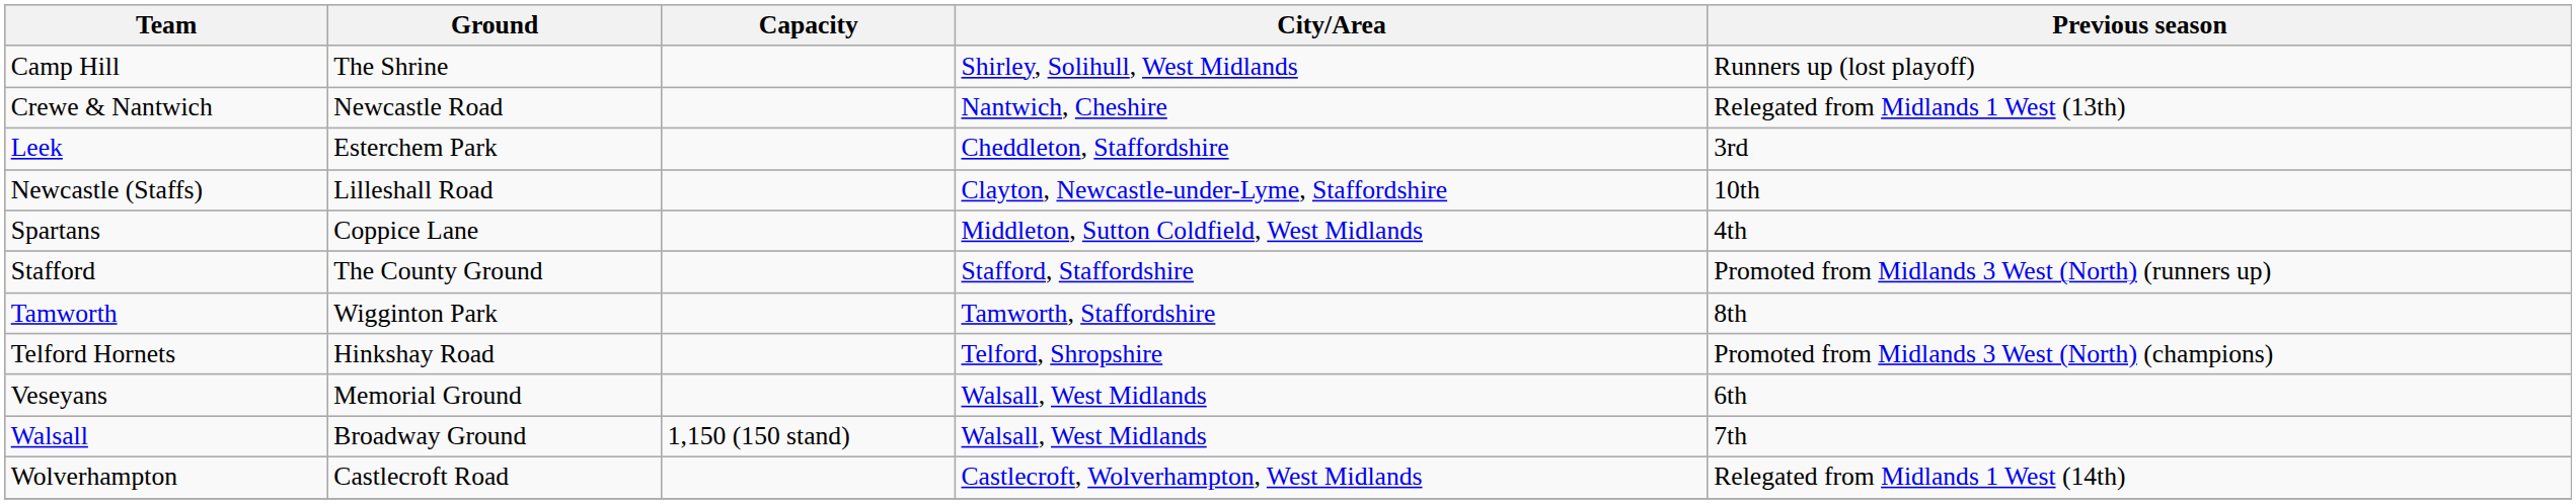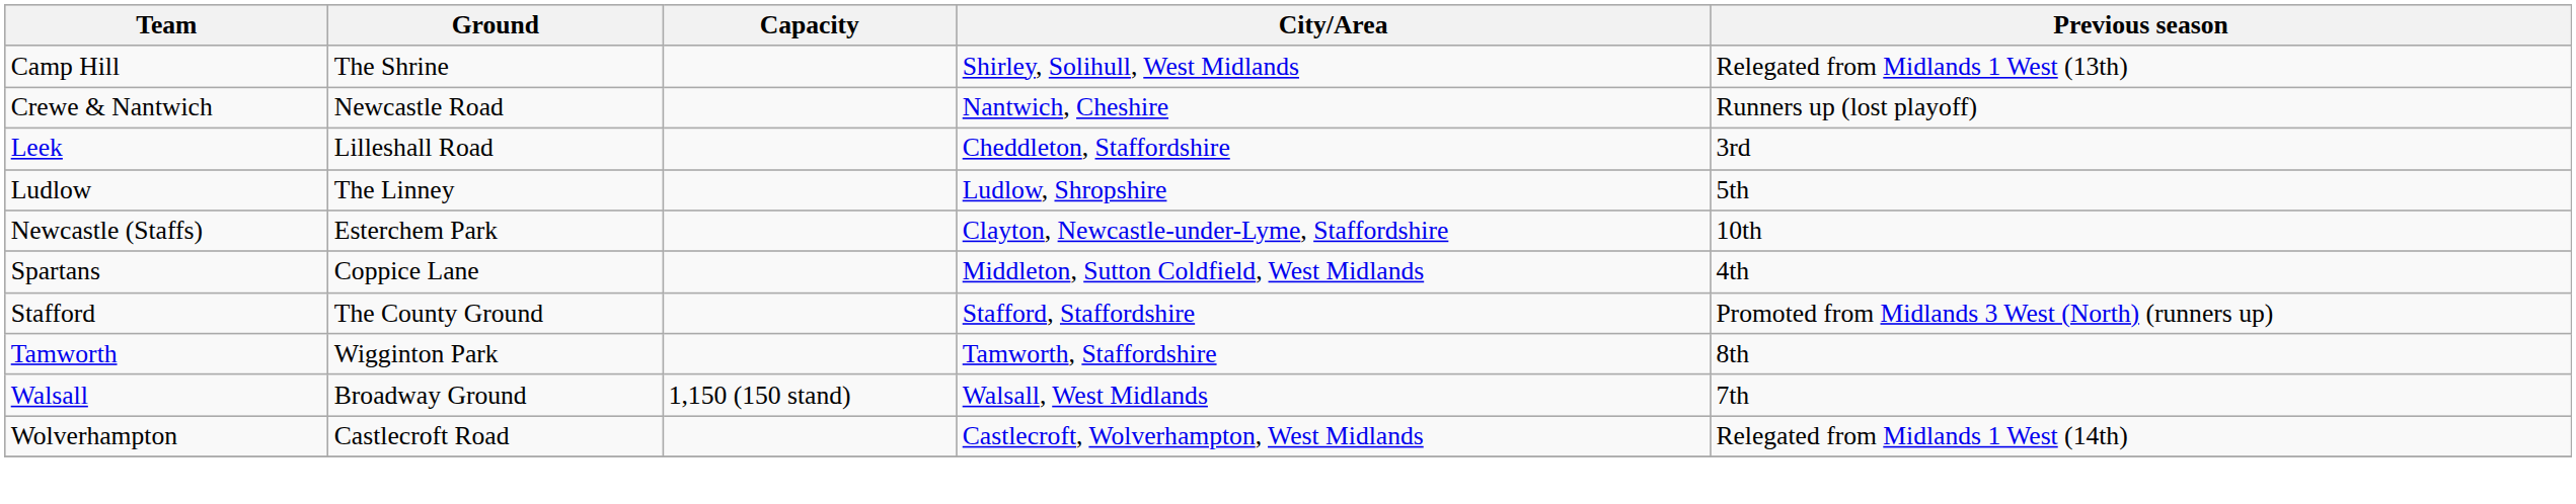Camp Hill | Previous season: Runners up (lost playoff) -> Relegated from Midlands 1 West (13th)
Crewe & Nantwich | Previous season: Relegated from Midlands 1 West (13th) -> Runners up (lost playoff)
Leek | Ground: Esterchem Park -> Lilleshall Road
+ row: Ludlow | The Linney | Ludlow, Shropshire | 5th
Newcastle (Staffs) | Ground: Lilleshall Road -> Esterchem Park
- row: Telford Hornets | Hinkshay Road | Telford, Shropshire | Promoted from Midlands 3 West (North) (champions)
- row: Veseyans | Memorial Ground | Walsall, West Midlands | 6th
